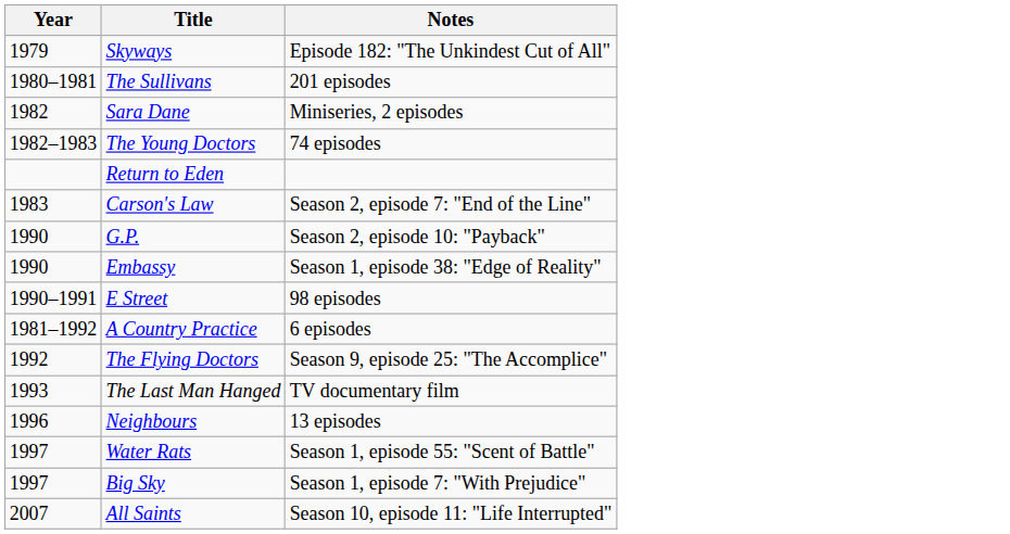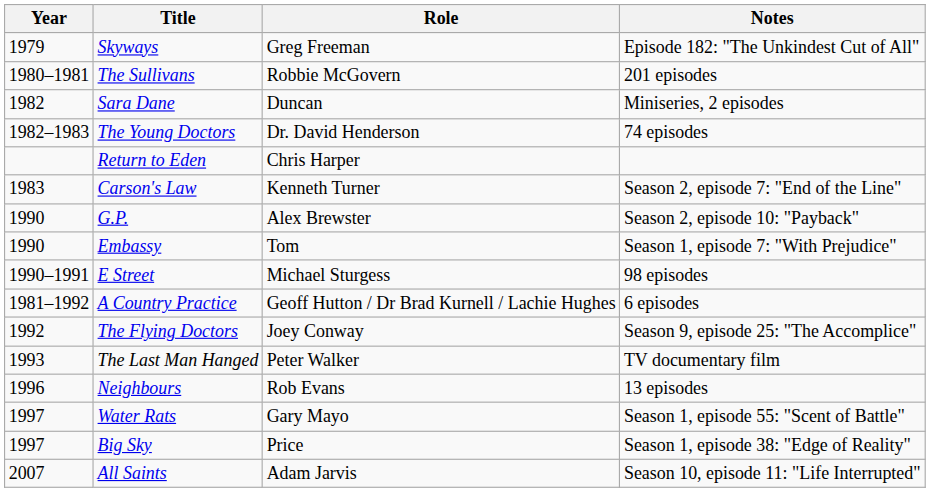+ column: Role | Greg Freeman | Robbie McGovern | Duncan | Dr. David Henderson | Chris Harper | Kenneth Turner | Alex Brewster | Tom | Michael Sturgess | Geoff Hutton / Dr Brad Kurnell / Lachie Hughes | Joey Conway | Peter Walker | Rob Evans | Gary Mayo | Price | Adam Jarvis
Embassy | Notes: Season 1, episode 38: "Edge of Reality" -> Season 1, episode 7: "With Prejudice"
Big Sky | Notes: Season 1, episode 7: "With Prejudice" -> Season 1, episode 38: "Edge of Reality"
